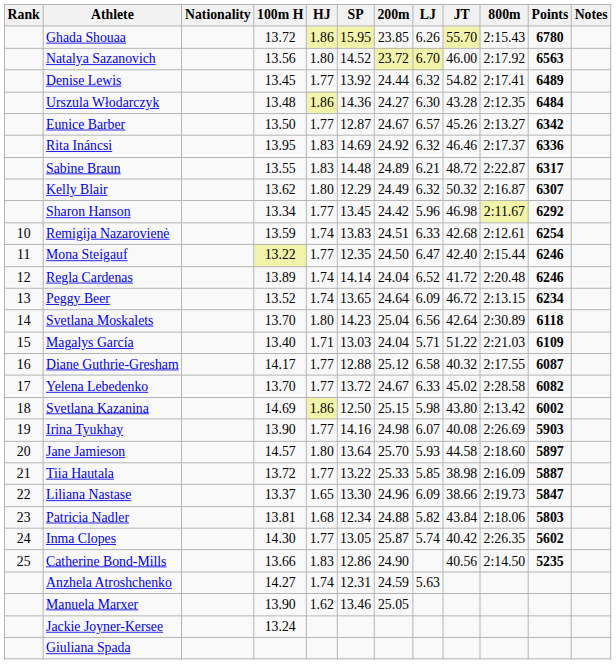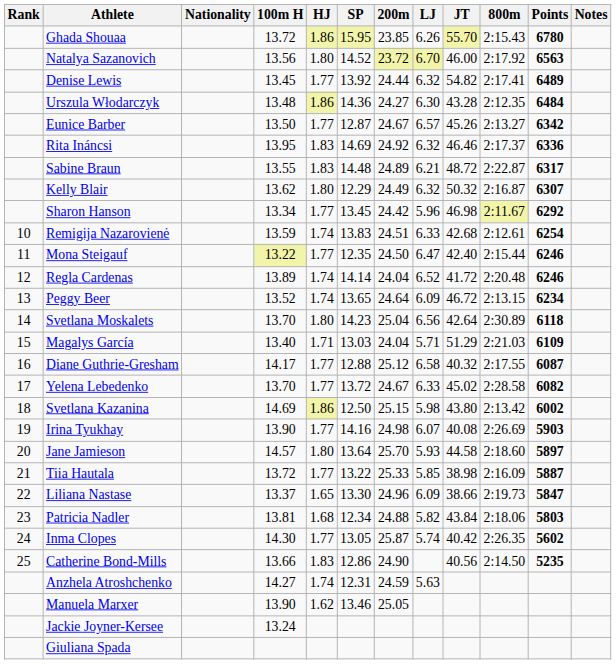Magalys García | JT: 51.22 -> 51.29
